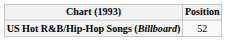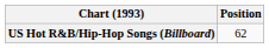US Hot R&B/Hip-Hop Songs (Billboard) | Position: 52 -> 62
